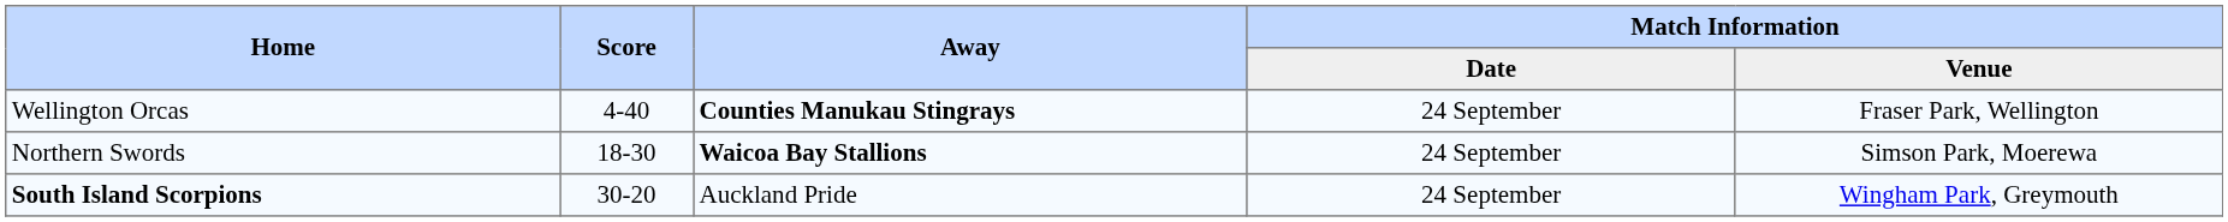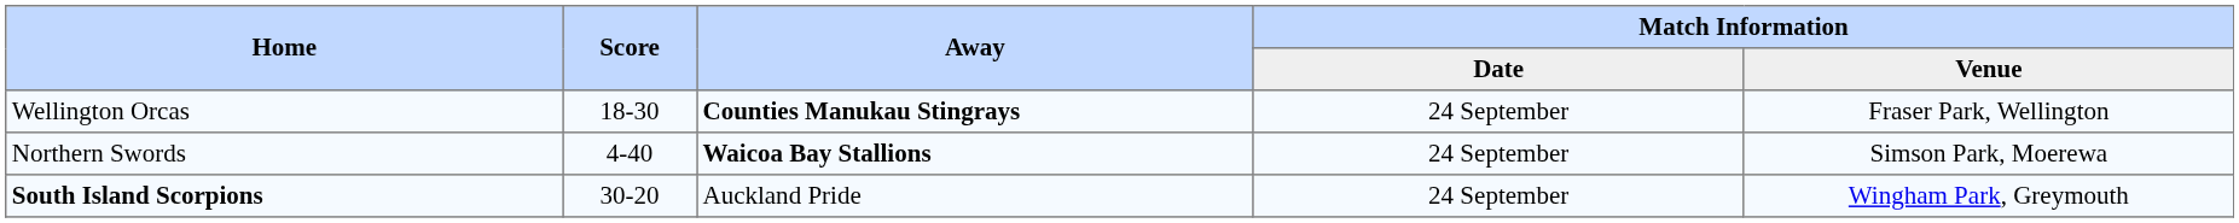Wellington Orcas | Score: 4-40 -> 18-30
Northern Swords | Score: 18-30 -> 4-40
